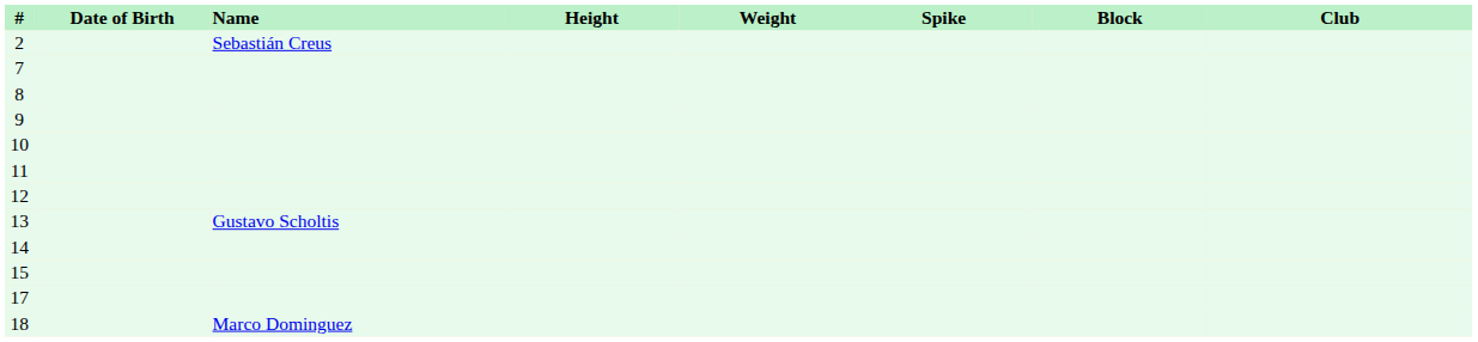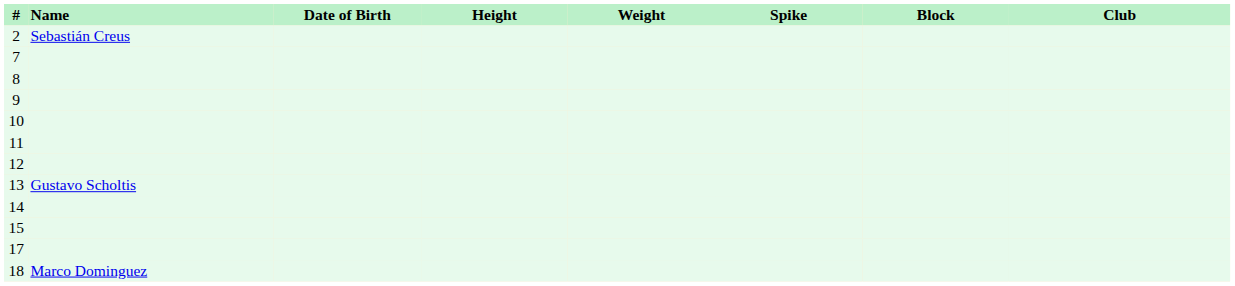columns swapped: Name <-> Date of Birth
